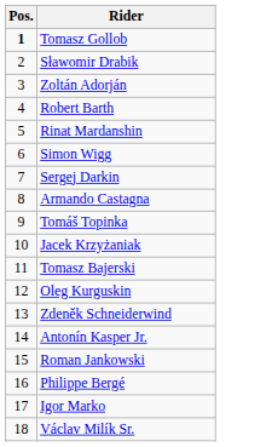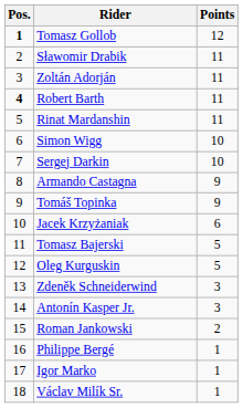+ column: Points | 12 | 11 | 11 | 11 | 11 | 10 | 10 | 9 | 9 | 6 | 5 | 5 | 3 | 3 | 2 | 1 | 1 | 1
Robert Barth | Pos.: normal -> bold
